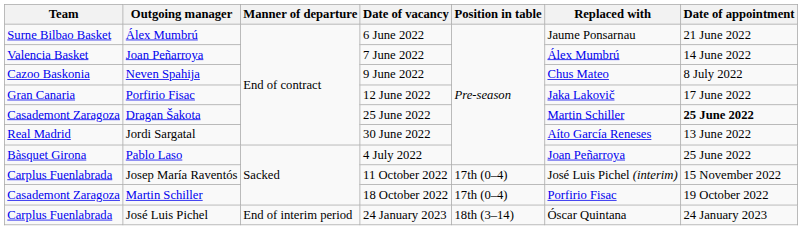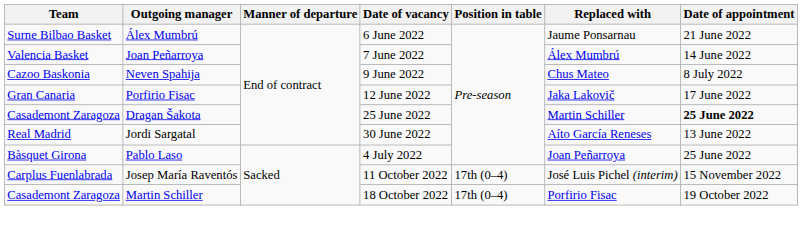- row: Carplus Fuenlabrada | José Luis Pichel | End of interim period | 24 January 2023 | 18th (3–14) | Óscar Quintana | 24 January 2023
